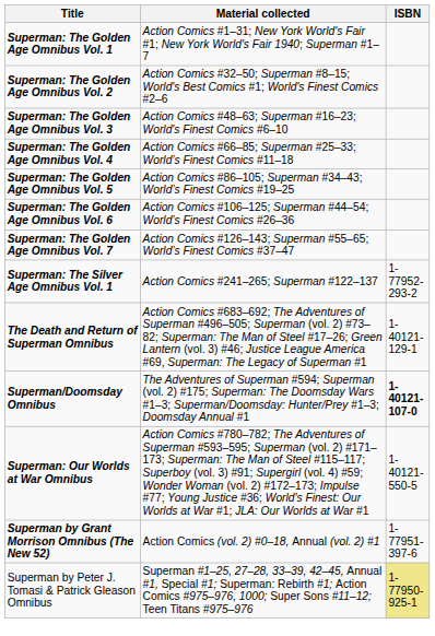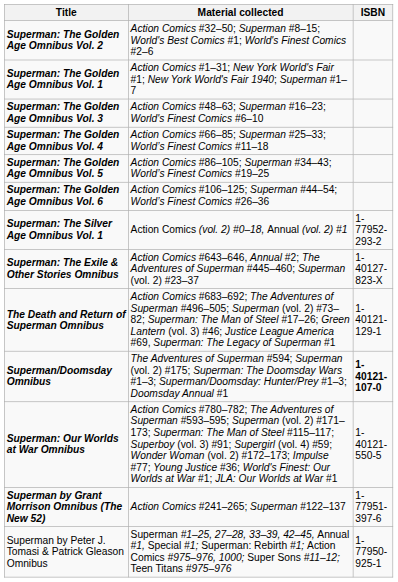rows swapped: Superman: The Golden Age Omnibus Vol. 1 <-> Superman: The Golden Age Omnibus Vol. 2
- row: Superman: The Golden Age Omnibus Vol. 7 | Action Comics #126–143; Superman #55–65; World’s Finest Comics #37–47
Superman: The Silver Age Omnibus Vol. 1 | Material collected: Action Comics #241–265; Superman #122–137 -> Action Comics (vol. 2) #0–18, Annual (vol. 2) #1
+ row: Superman: The Exile & Other Stories Omnibus | Action Comics #643–646, Annual #2; The Adventures of Superman #445–460; Superman (vol. 2) #23–37 | 1-40127-823-X
Superman by Grant Morrison Omnibus (The New 52) | Material collected: Action Comics (vol. 2) #0–18, Annual (vol. 2) #1 -> Action Comics #241–265; Superman #122–137
Superman by Peter J. Tomasi & Patrick Gleason Omnibus | ISBN: khaki background -> no background
